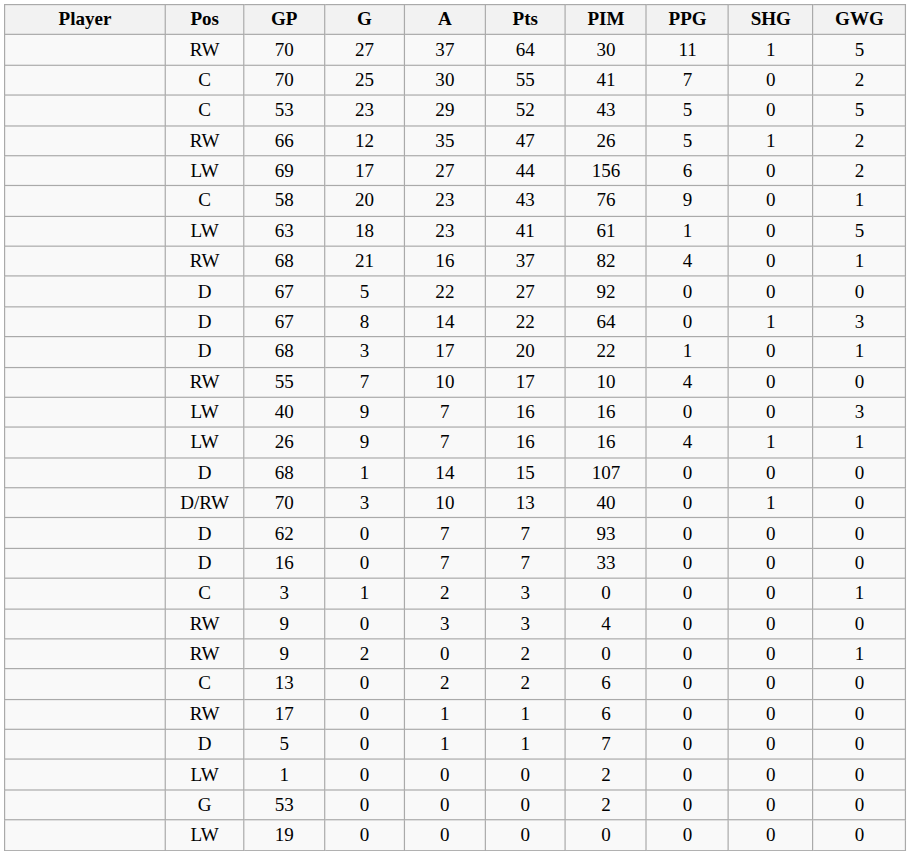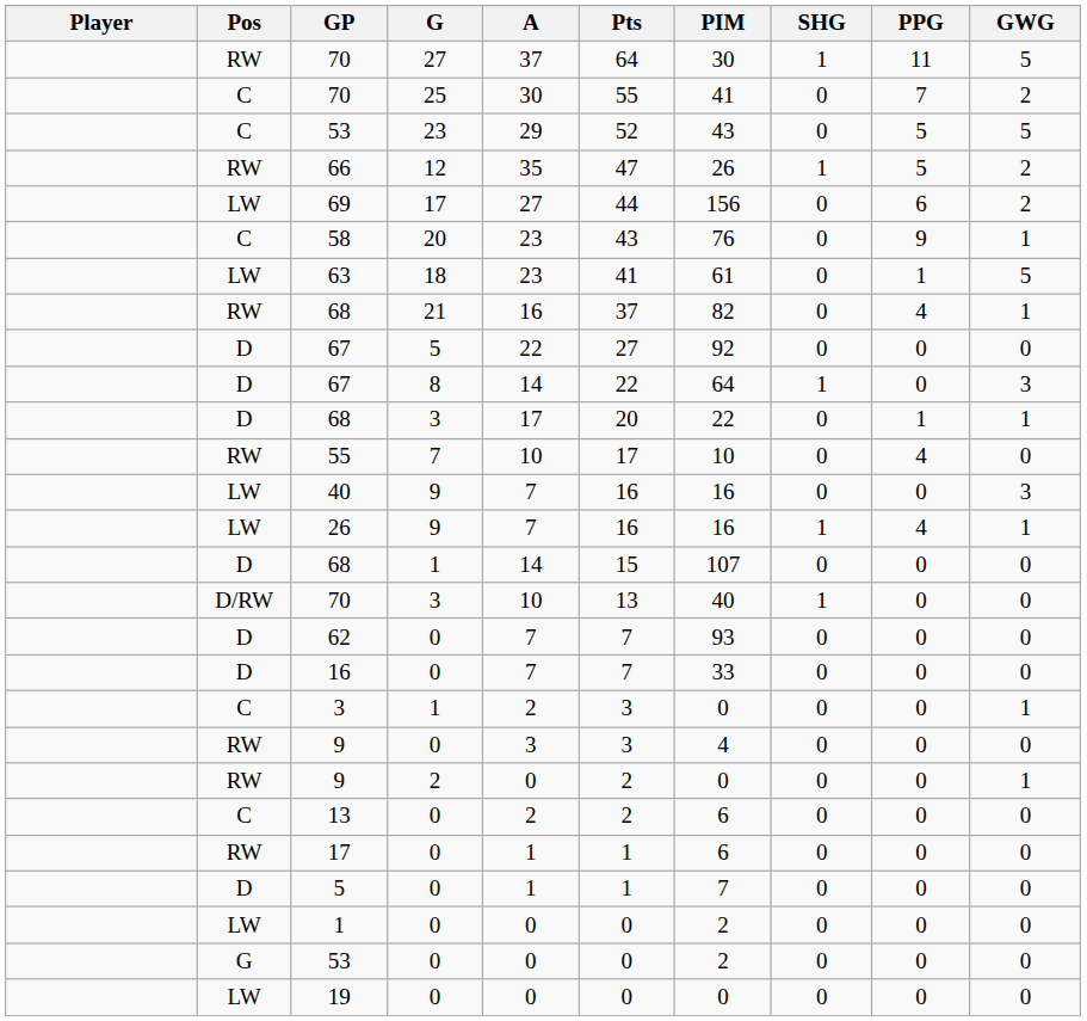columns swapped: PPG <-> SHG
